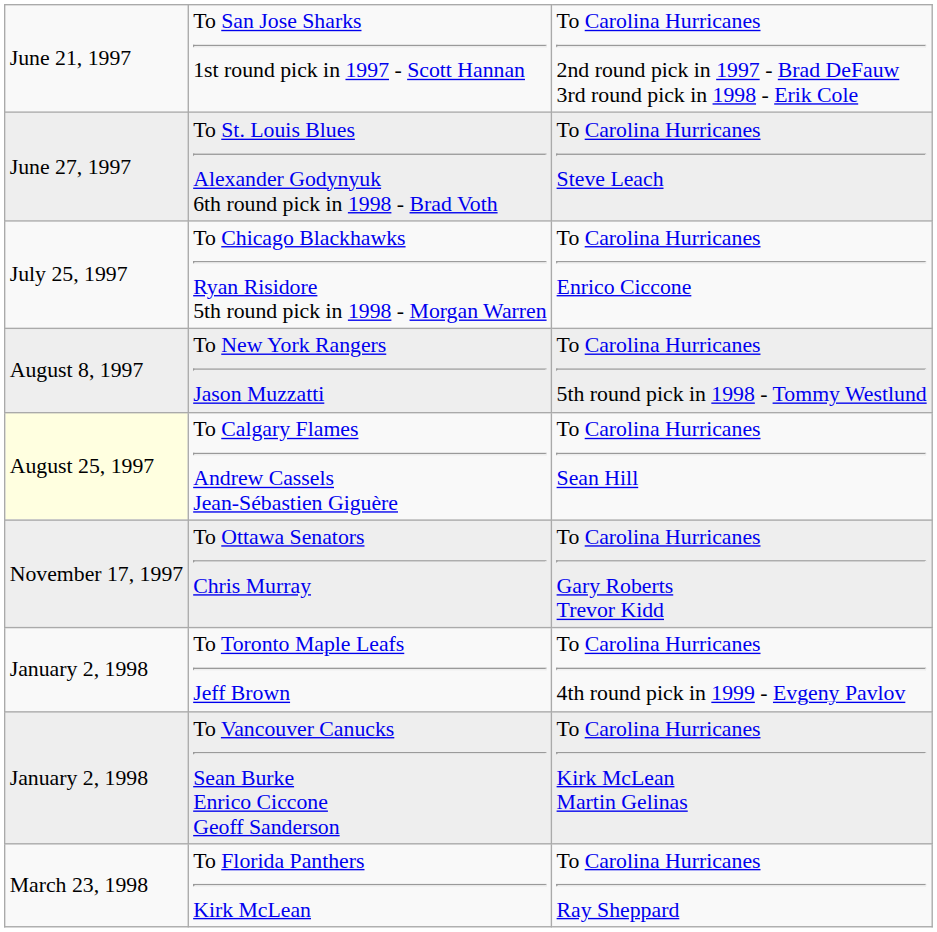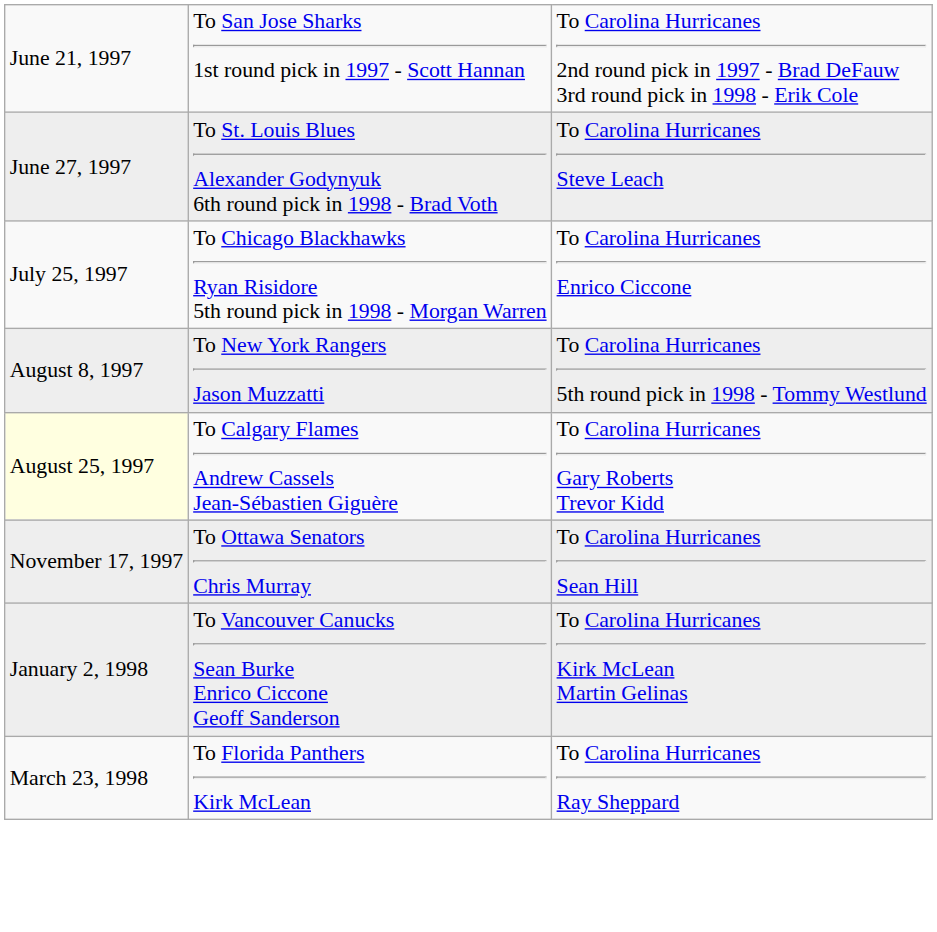To Calgary Flames Andrew Cassels Jean-Sébastien Giguère | column 3: To Carolina Hurricanes Sean Hill -> To Carolina Hurricanes Gary Roberts Trevor Kidd
To Ottawa Senators Chris Murray | column 3: To Carolina Hurricanes Gary Roberts Trevor Kidd -> To Carolina Hurricanes Sean Hill
- row: January 2, 1998 | To Toronto Maple Leafs Jeff Brown | To Carolina Hurricanes 4th round pick in 1999 - Evgeny Pavlov
